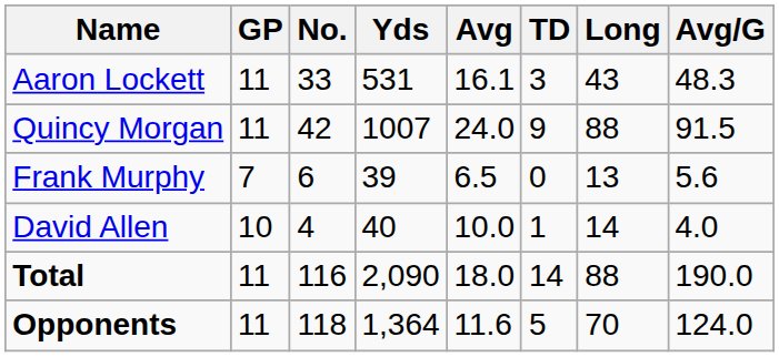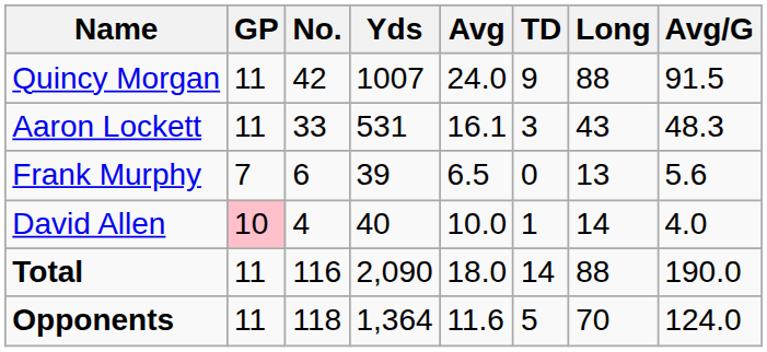rows swapped: Quincy Morgan <-> Aaron Lockett
David Allen | GP: no background -> pink background
